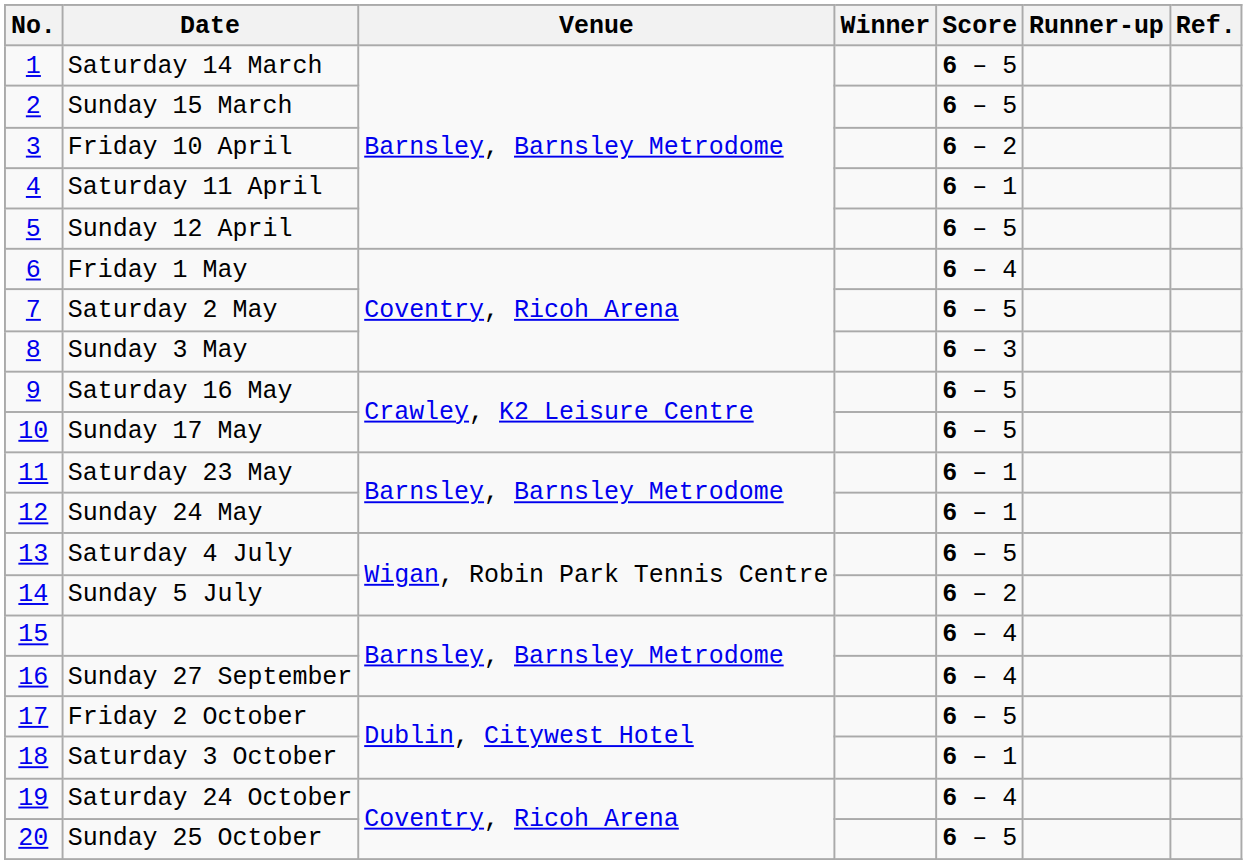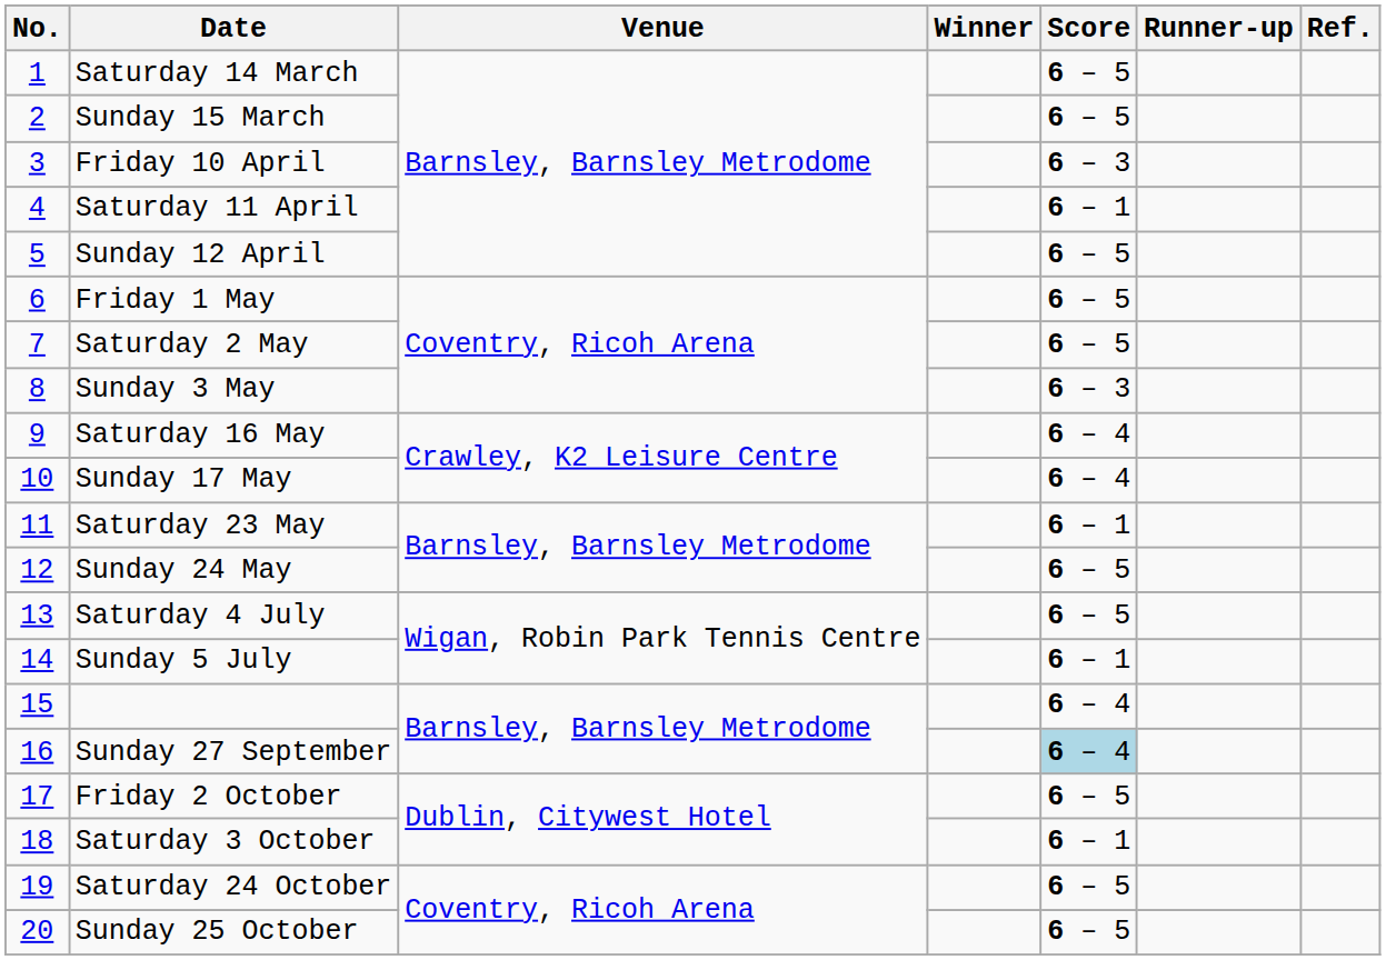Friday 10 April | Score: 6 – 2 -> 6 – 3
Friday 1 May | Score: 6 – 4 -> 6 – 5
Saturday 16 May | Score: 6 – 5 -> 6 – 4
Sunday 17 May | Score: 6 – 5 -> 6 – 4
Sunday 24 May | Score: 6 – 1 -> 6 – 5
Sunday 5 July | Score: 6 – 2 -> 6 – 1
Sunday 27 September | Score: no background -> lightblue background
Saturday 24 October | Score: 6 – 4 -> 6 – 5
